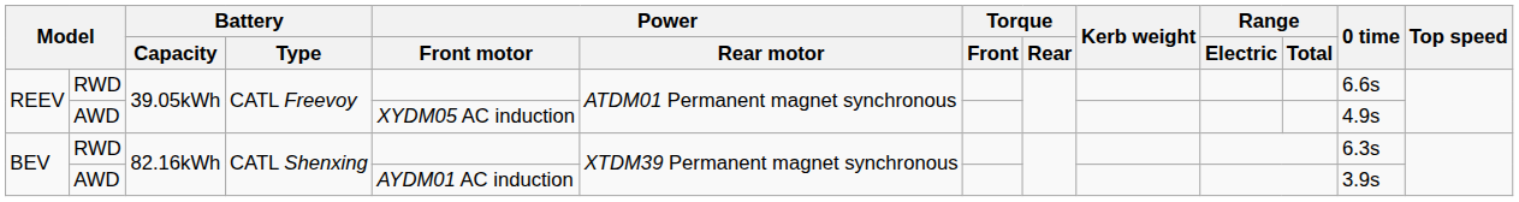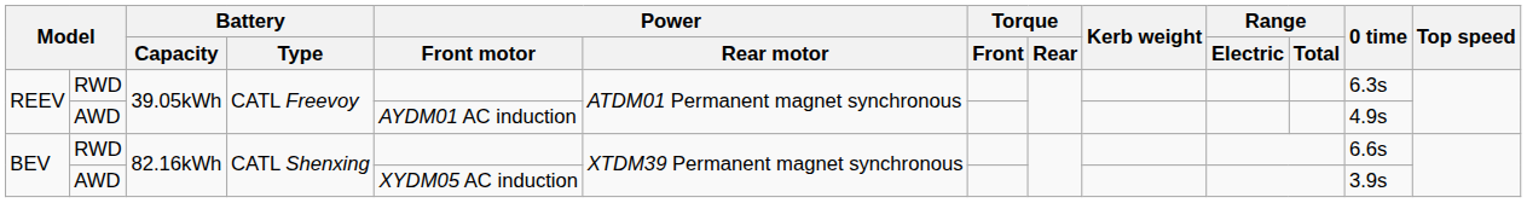REEV / RWD | 0 time: 6.6s -> 6.3s
REEV / AWD | Power / Front motor: XYDM05 AC induction -> AYDM01 AC induction
BEV / RWD | 0 time: 6.3s -> 6.6s
BEV / AWD | Power / Front motor: AYDM01 AC induction -> XYDM05 AC induction
